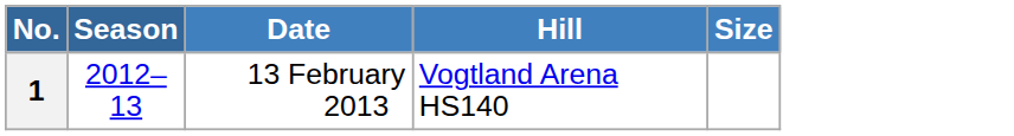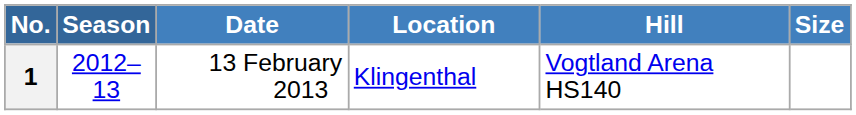+ column: Location | Klingenthal
